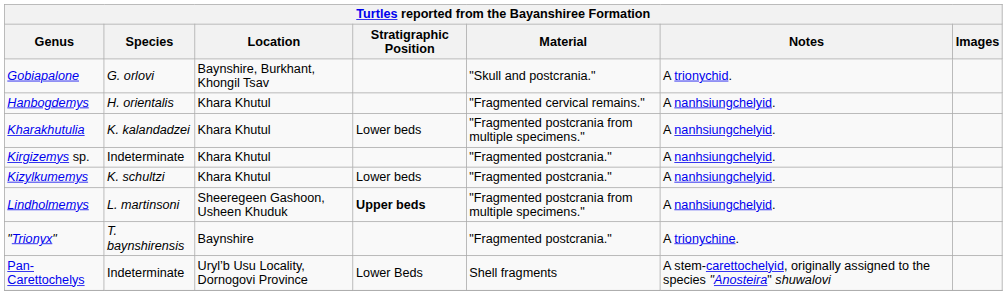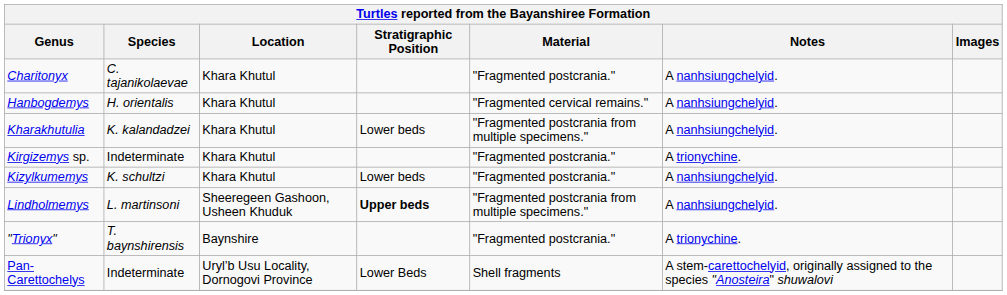+ row: Charitonyx | C. tajanikolaevae | Khara Khutul | "Fragmented postcrania." | A nanhsiungchelyid.
- row: Gobiapalone | G. orlovi | Baynshire, Burkhant, Khongil Tsav | "Skull and postcrania." | A trionychid.
Kirgizemys sp. | Notes: A nanhsiungchelyid. -> A trionychine.
